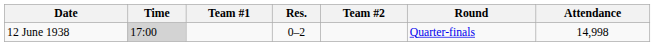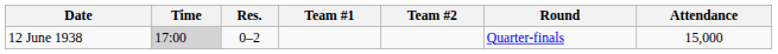columns swapped: Team #1 <-> Res.
12 June 1938 | Attendance: 14,998 -> 15,000
